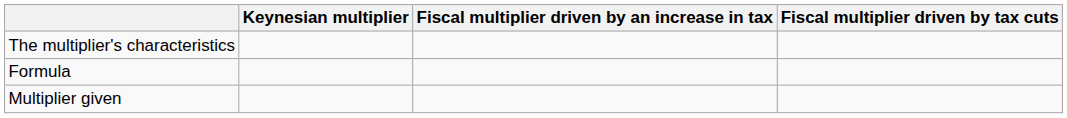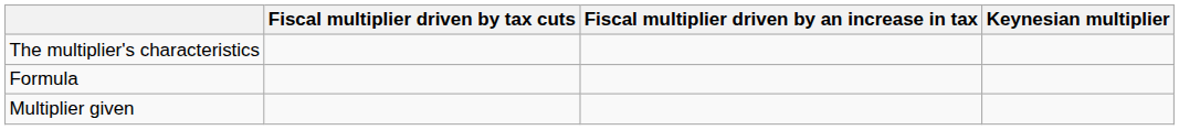columns swapped: Keynesian multiplier <-> Fiscal multiplier driven by tax cuts
